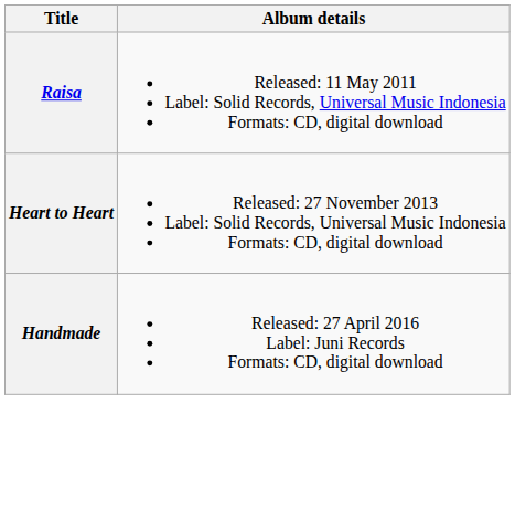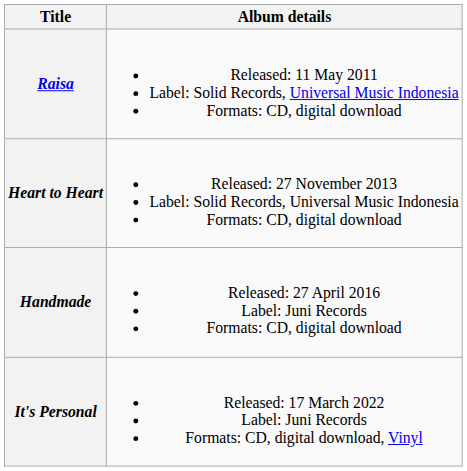+ row: It's Personal | Released: 17 March 2022 Label: Juni Records Formats: CD, digital download, Vinyl
